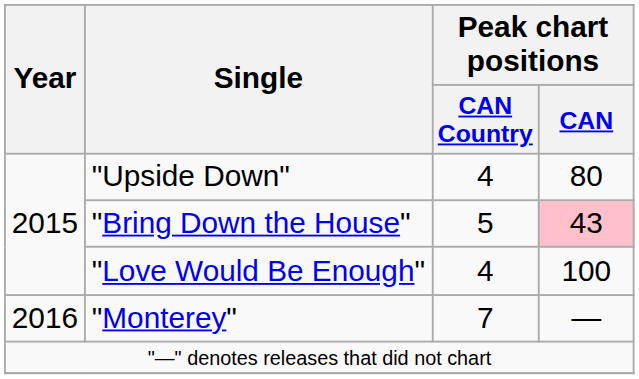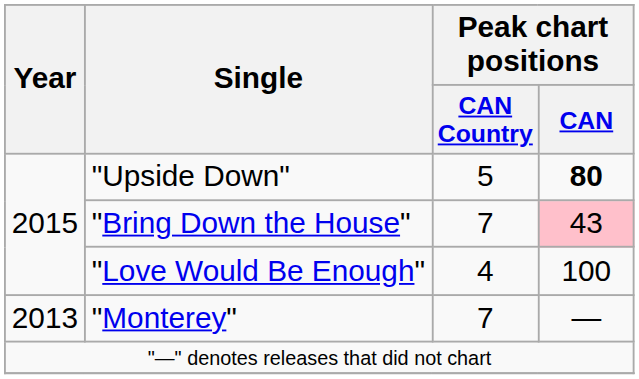"Upside Down" | Peak chart positions / CAN Country: 4 -> 5
"Upside Down" | Peak chart positions / CAN: normal -> bold
"Bring Down the House" | Peak chart positions / CAN Country: 5 -> 7
"Monterey" | Year: 2016 -> 2013
